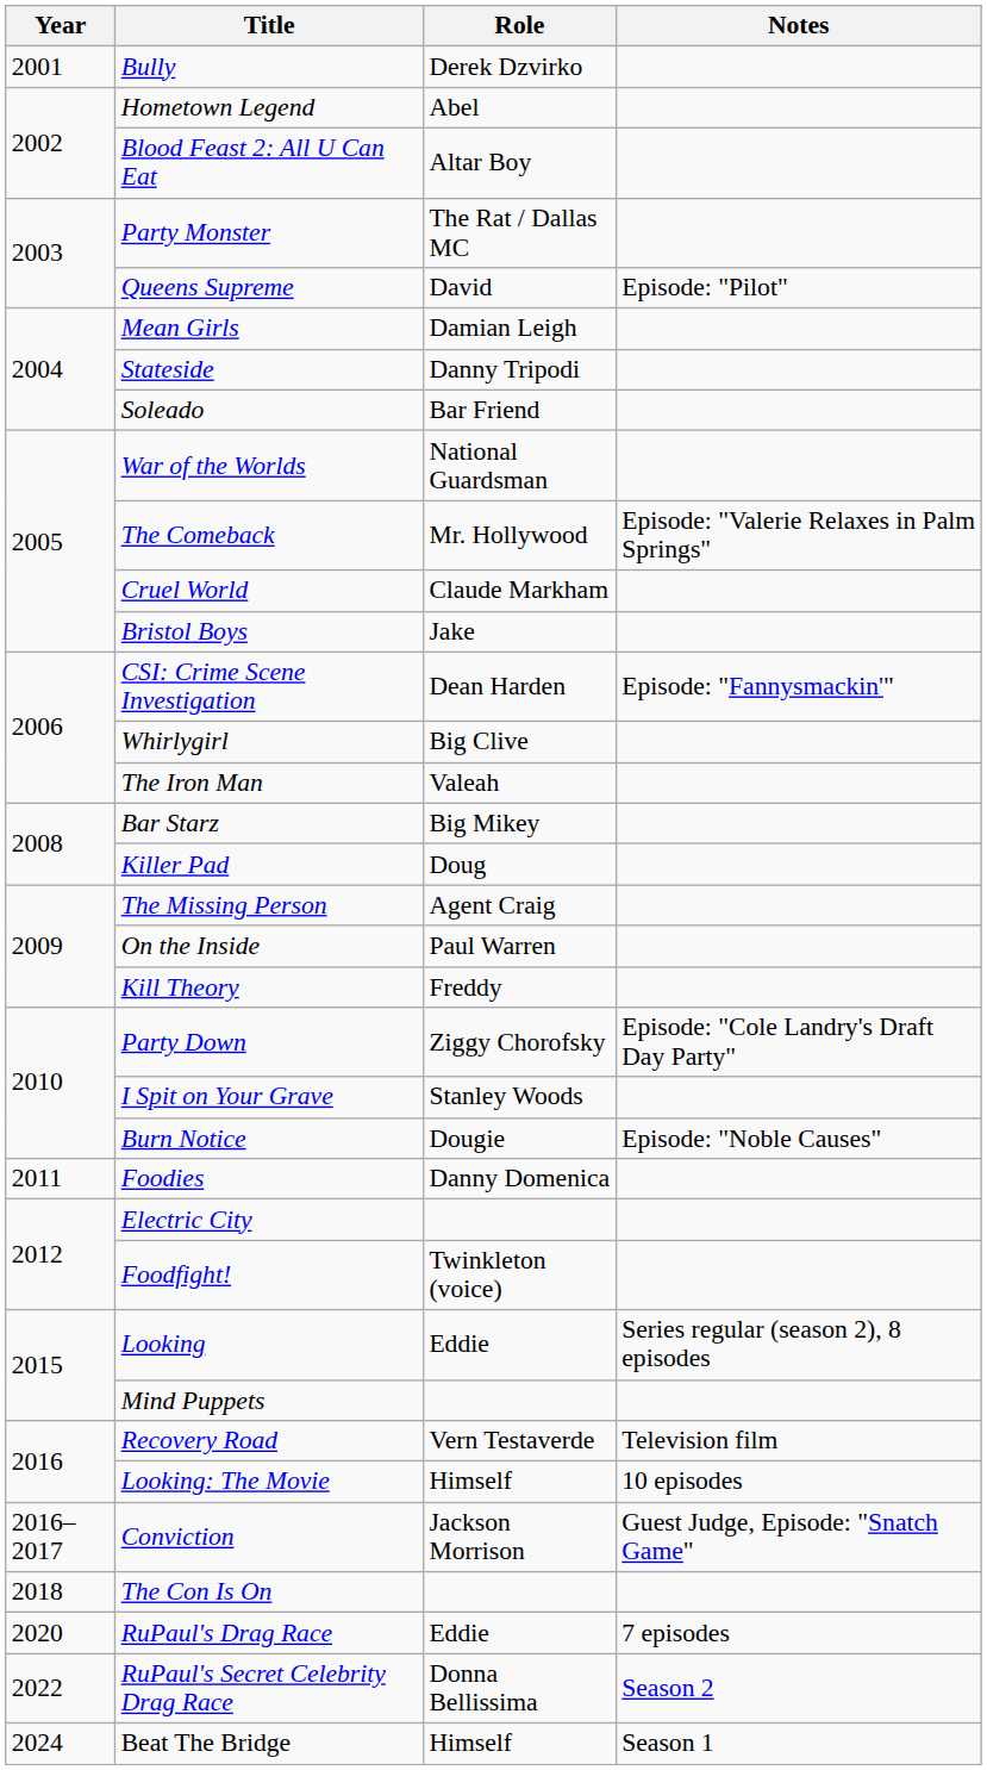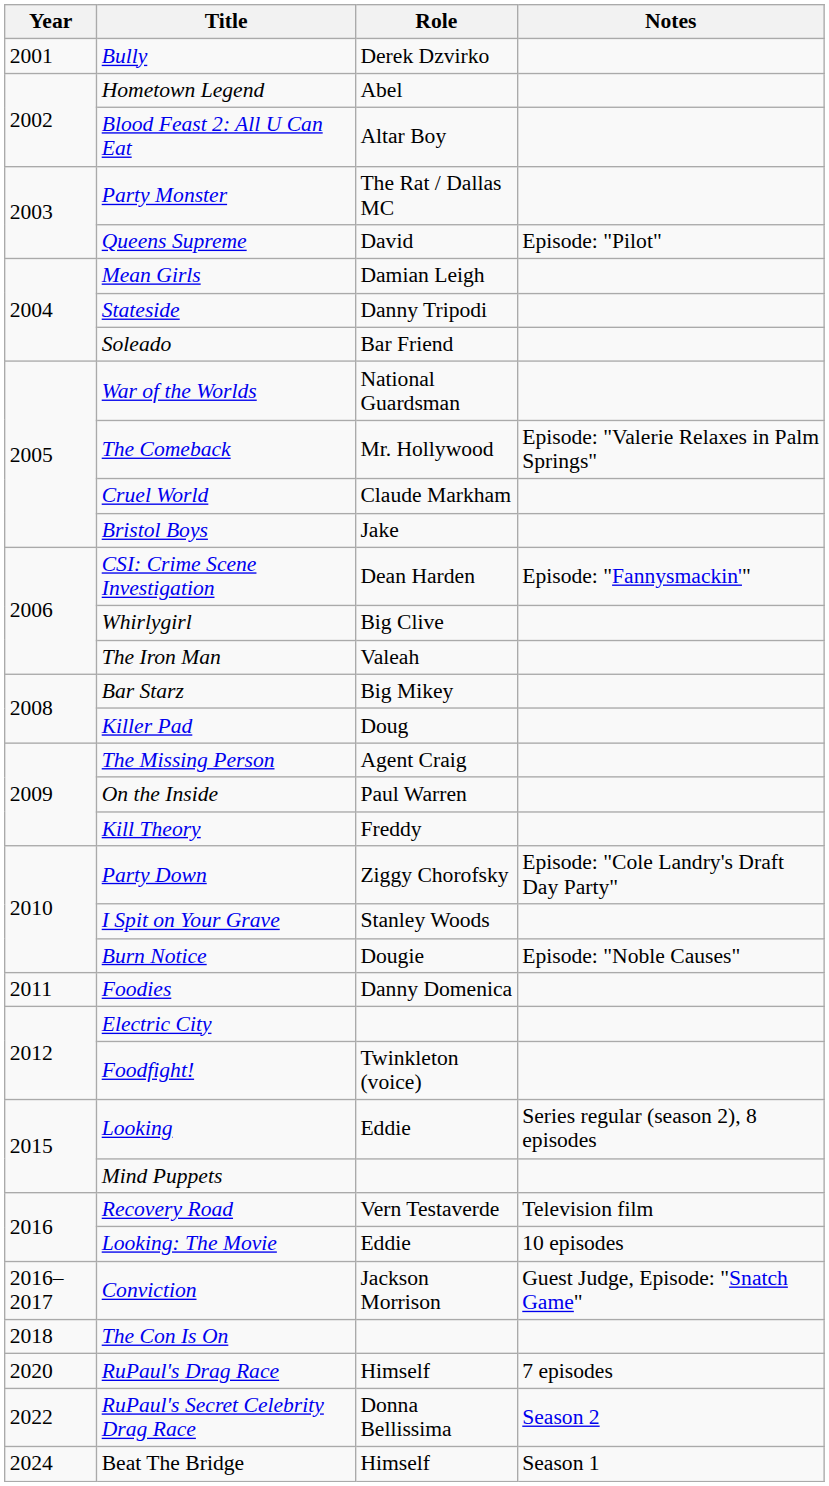Looking: The Movie | Role: Himself -> Eddie
RuPaul's Drag Race | Role: Eddie -> Himself
